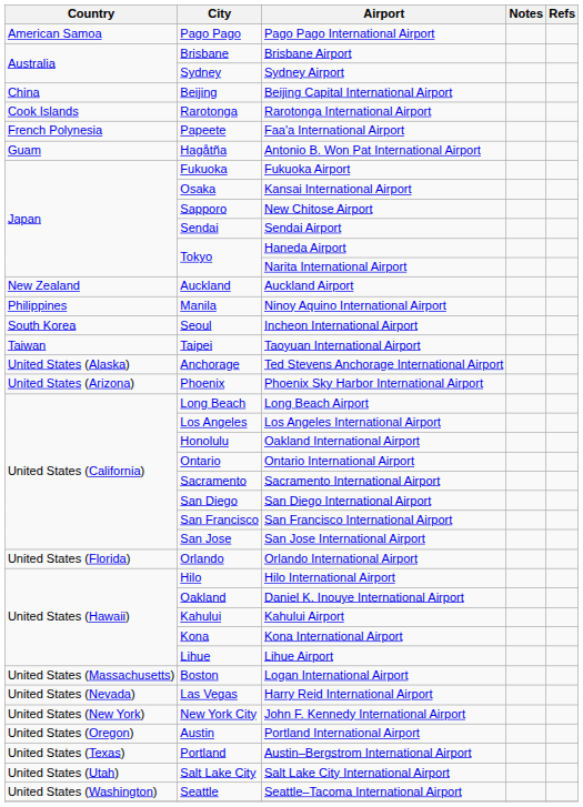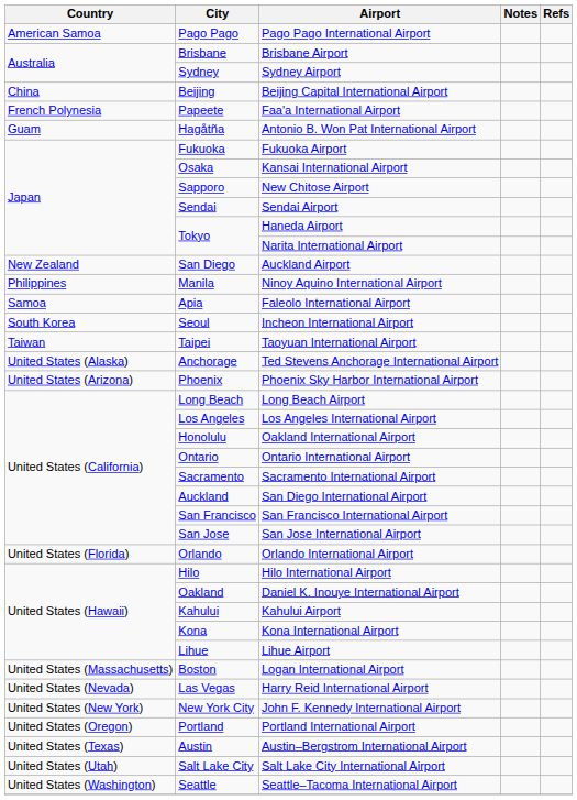- row: Cook Islands | Rarotonga | Rarotonga International Airport
Auckland Airport | City: Auckland -> San Diego
+ row: Samoa | Apia | Faleolo International Airport
San Diego International Airport | City: San Diego -> Auckland
Portland International Airport | City: Austin -> Portland
Austin–Bergstrom International Airport | City: Portland -> Austin
